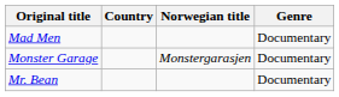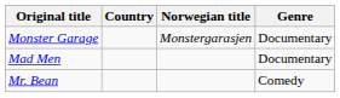rows swapped: Mad Men <-> Monster Garage
Mr. Bean | Genre: Documentary -> Comedy
